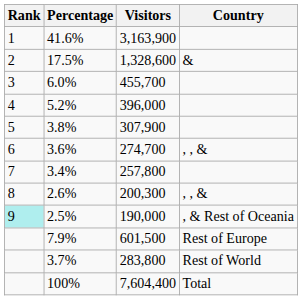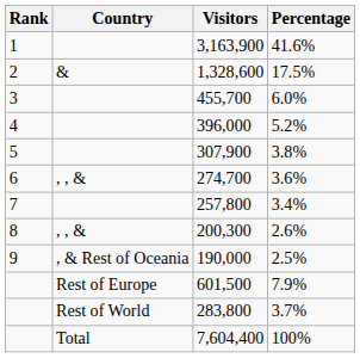columns swapped: Country <-> Percentage
190,000 | Rank: paleturquoise background -> no background
